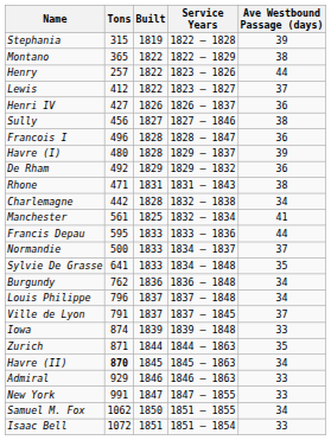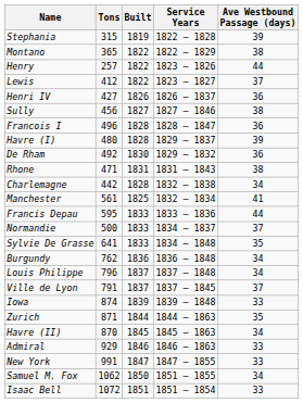De Rham | Built: 1829 -> 1830
Havre (II) | Tons: bold -> normal
